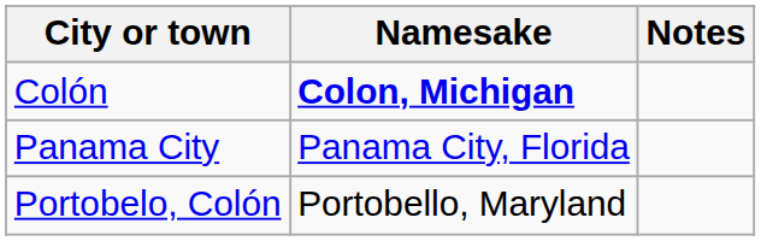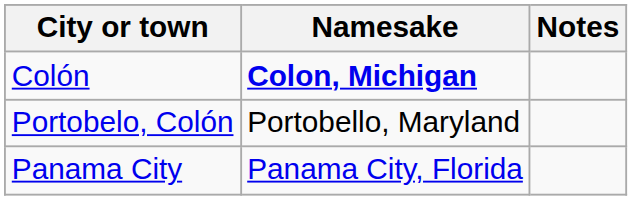rows swapped: Panama City <-> Portobelo, Colón
